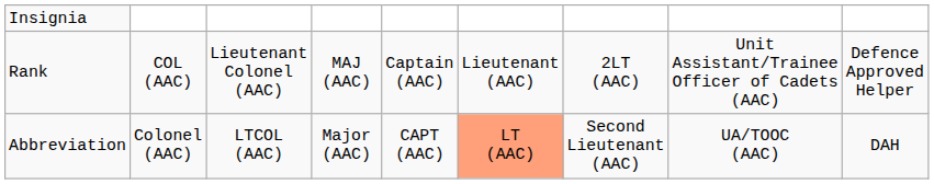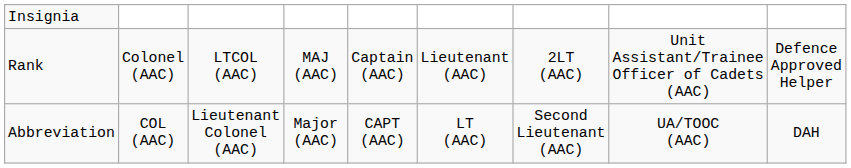Rank | column 2: COL (AAC) -> Colonel (AAC)
Rank | column 3: Lieutenant Colonel (AAC) -> LTCOL (AAC)
Abbreviation | column 2: Colonel (AAC) -> COL (AAC)
Abbreviation | column 3: LTCOL (AAC) -> Lieutenant Colonel (AAC)
Abbreviation | column 6: lightsalmon background -> no background
